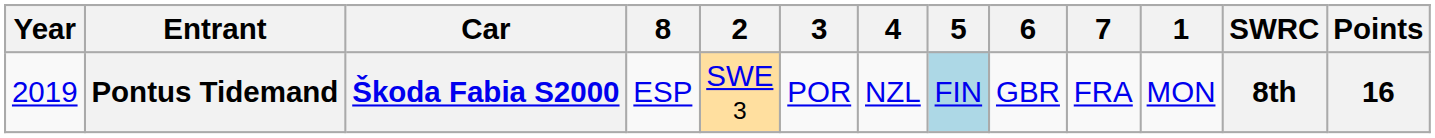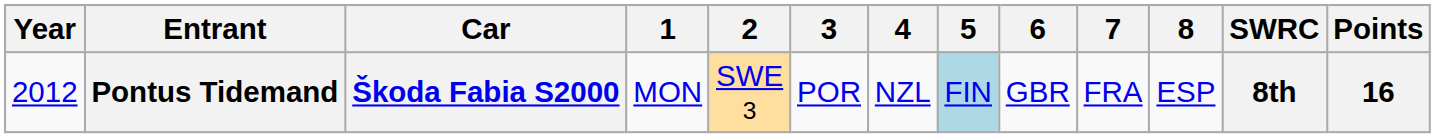columns swapped: 1 <-> 8
Pontus Tidemand | Year: 2019 -> 2012
